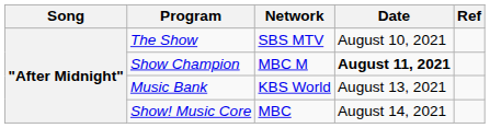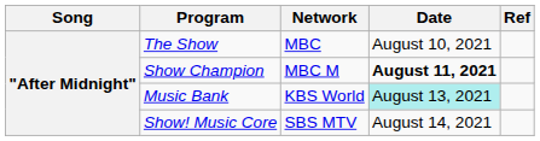The Show | Network: SBS MTV -> MBC
Music Bank | Date: no background -> paleturquoise background
Show! Music Core | Network: MBC -> SBS MTV
